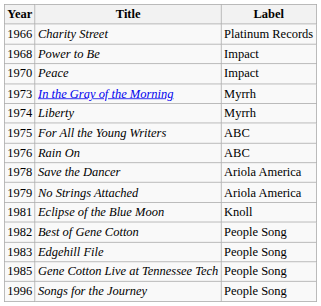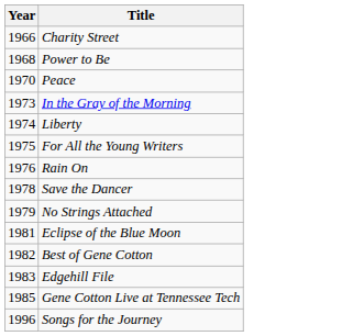- column: Label | Platinum Records | Impact | Impact | Myrrh | Myrrh | ABC | ABC | Ariola America | Ariola America | Knoll | People Song | People Song | People Song | People Song
